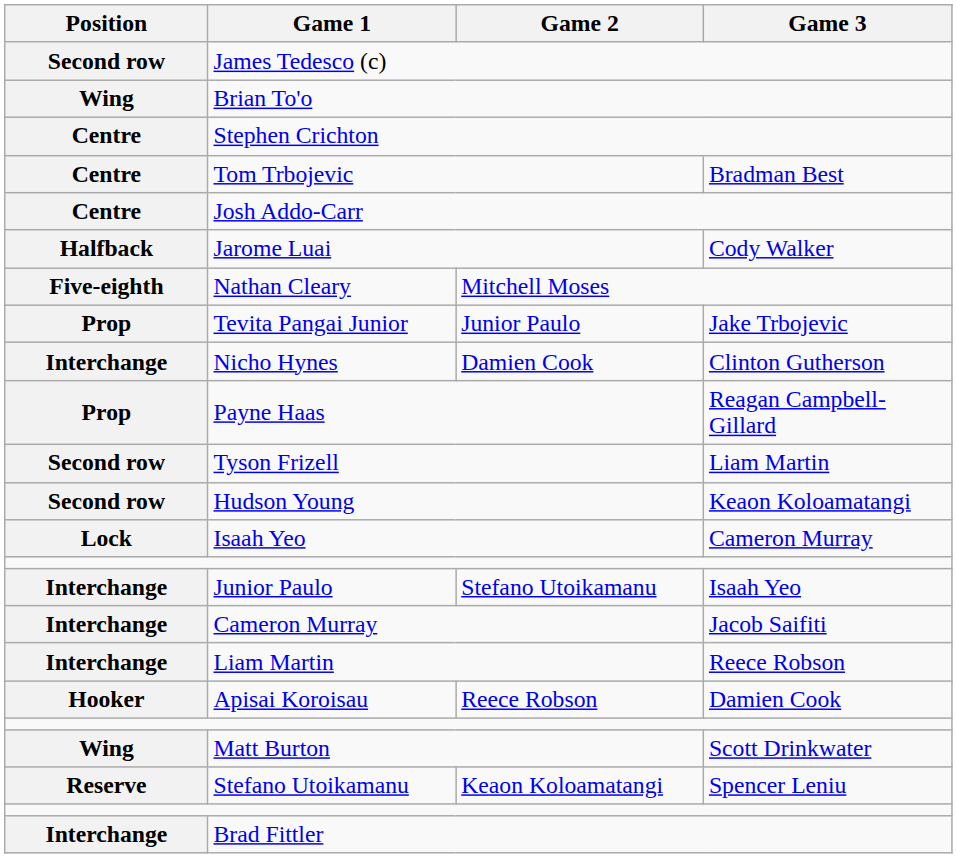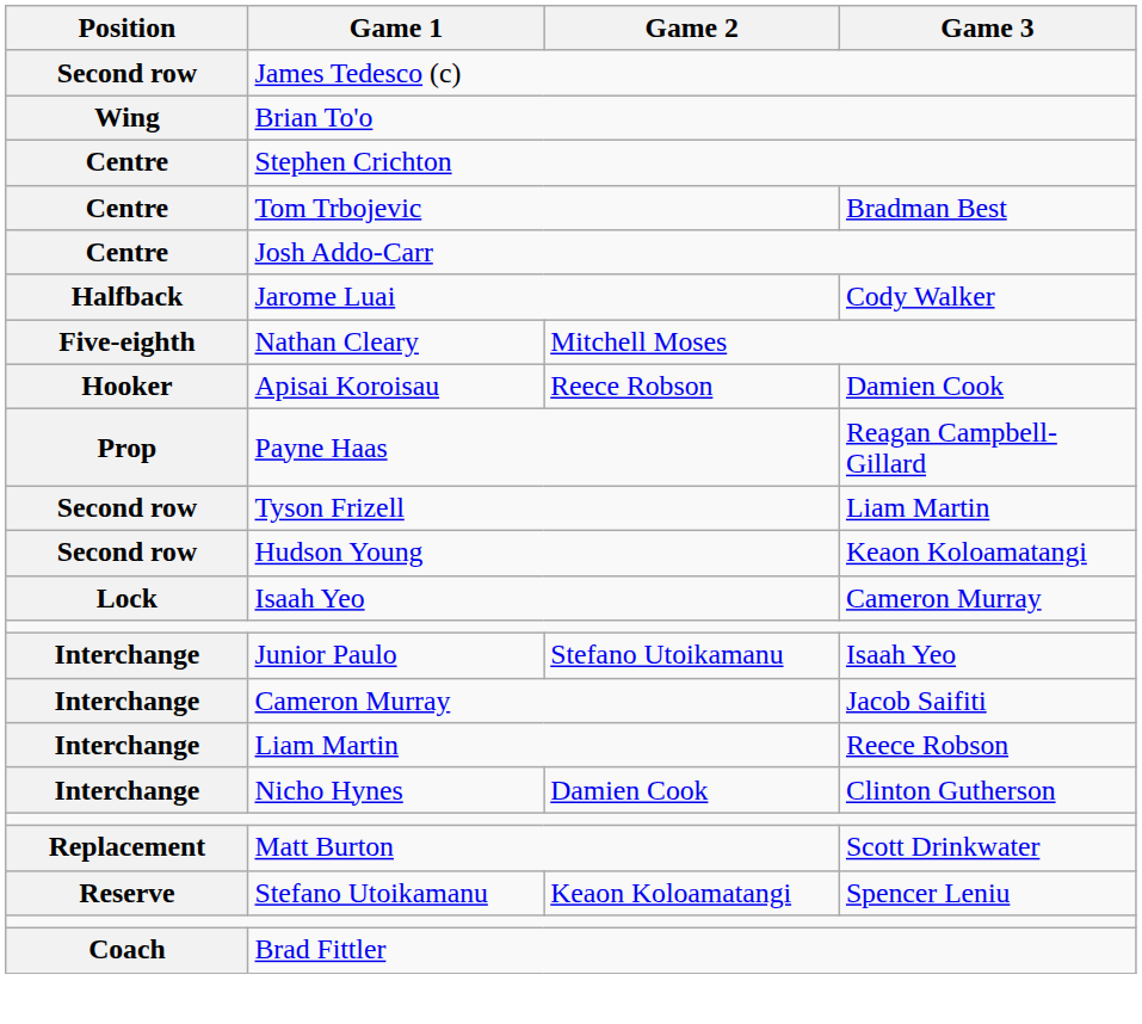- row: Prop | Tevita Pangai Junior | Junior Paulo | Jake Trbojevic
rows swapped: Apisai Koroisau <-> Nicho Hynes
Matt Burton | Position: Wing -> Replacement
Brad Fittler | Position: Interchange -> Coach
